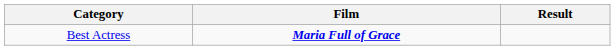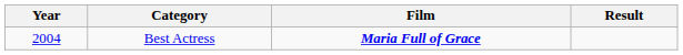+ column: Year | 2004
